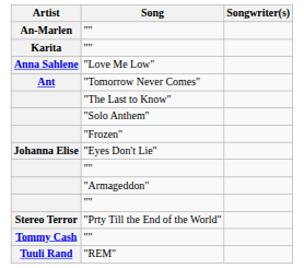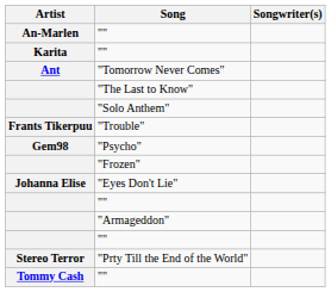- row: Anna Sahlene | "Love Me Low"
+ row: Frants Tikerpuu | "Trouble"
+ row: Gem98 | "Psycho"
- row: Tuuli Rand | "REM"
